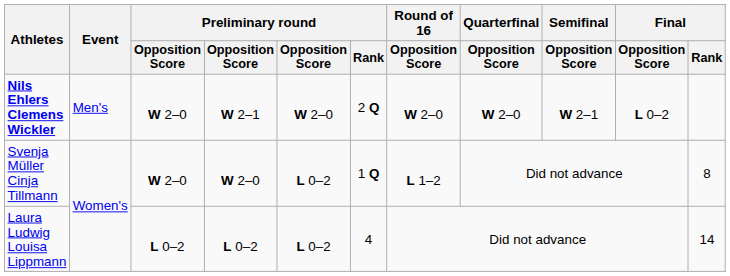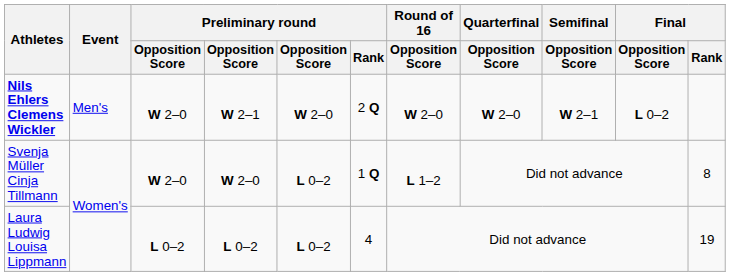Laura Ludwig Louisa Lippmann | Final / Rank: 14 -> 19
